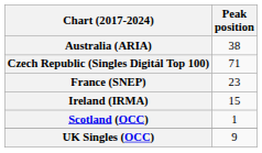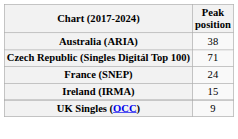France (SNEP) | Peak position: 23 -> 24
- row: Scotland (OCC) | 1
